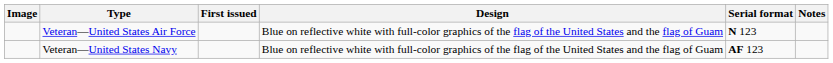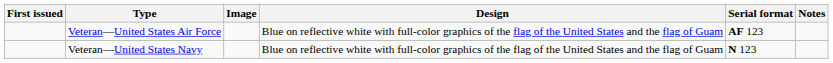columns swapped: Image <-> First issued
Veteran—United States Air Force | Serial format: N 123 -> AF 123
Veteran—United States Navy | Serial format: AF 123 -> N 123
